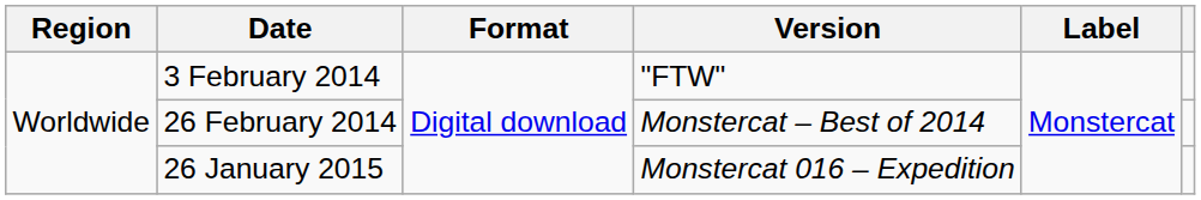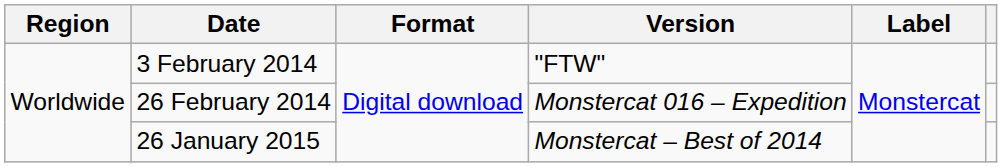26 February 2014 | Version: Monstercat – Best of 2014 -> Monstercat 016 – Expedition
26 January 2015 | Version: Monstercat 016 – Expedition -> Monstercat – Best of 2014
